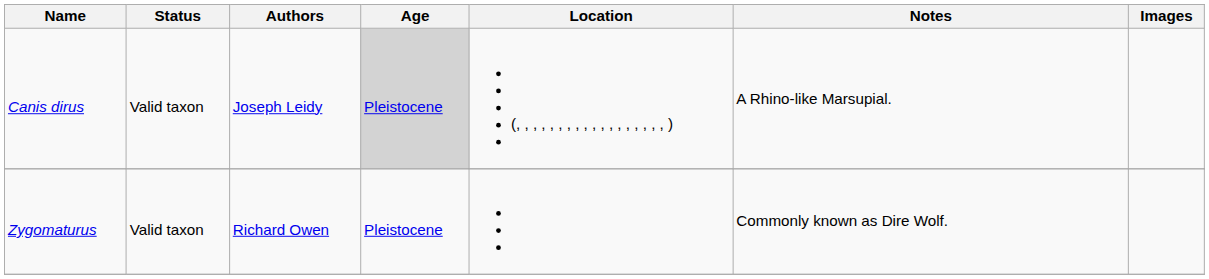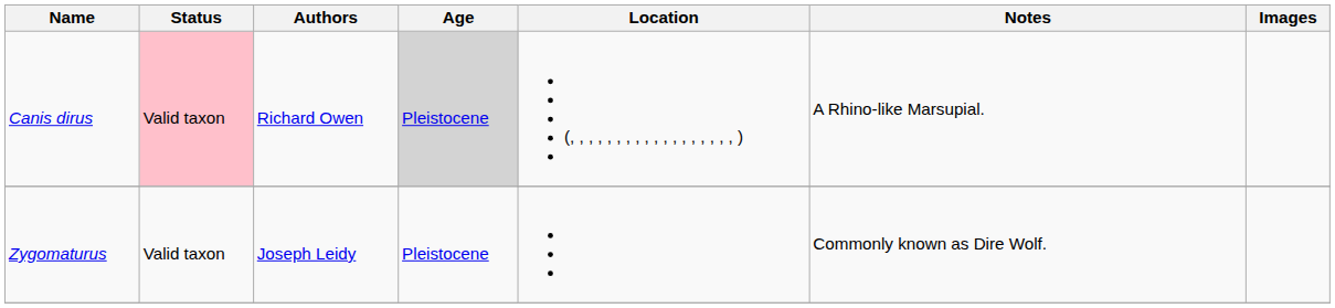Canis dirus | Status: no background -> pink background
Canis dirus | Authors: Joseph Leidy -> Richard Owen
Zygomaturus | Authors: Richard Owen -> Joseph Leidy
